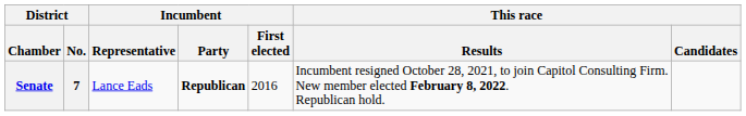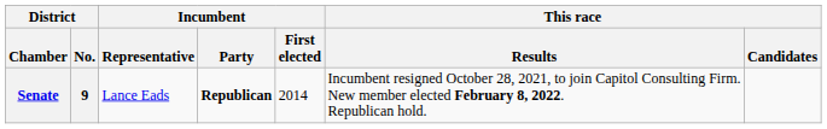Senate | District / No.: 7 -> 9
Senate | Incumbent / First elected: 2016 -> 2014
